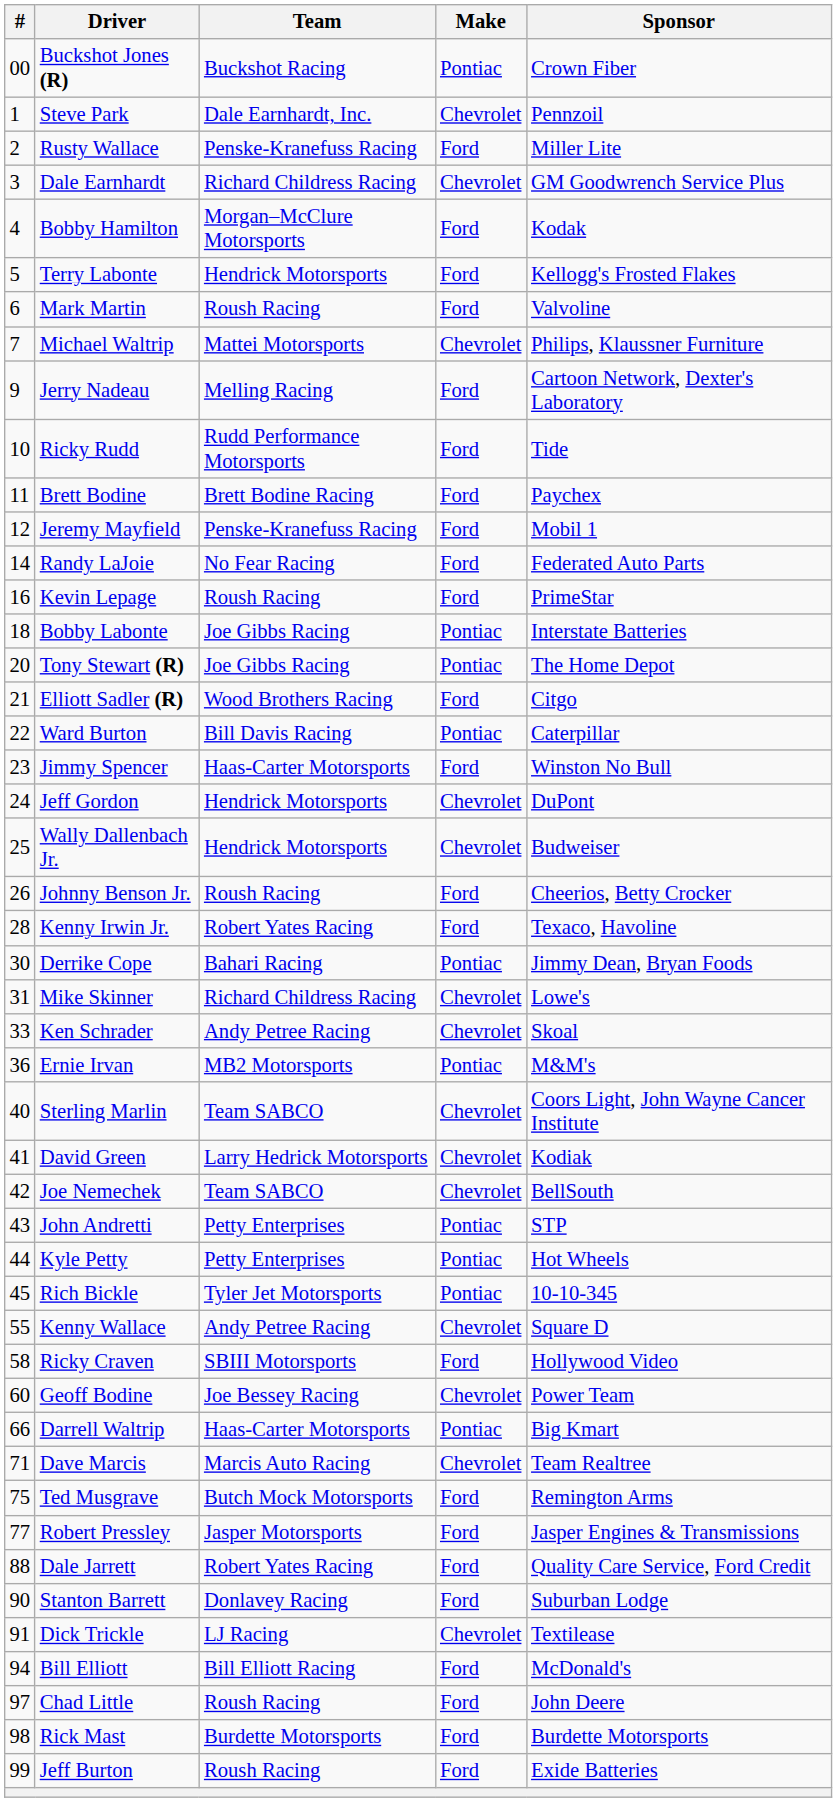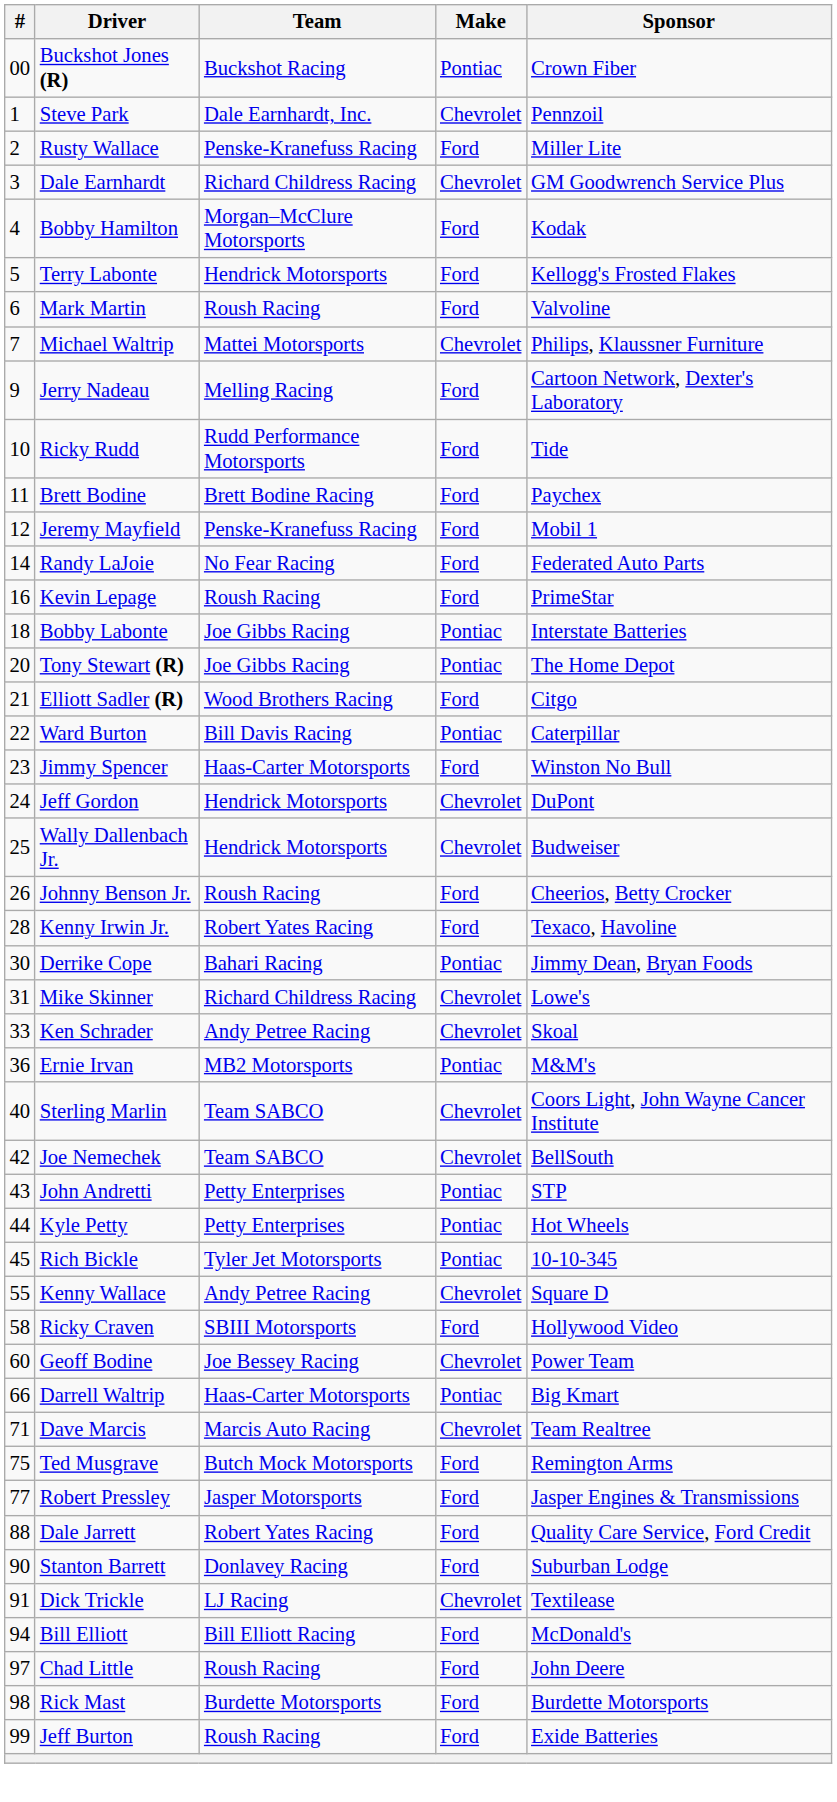- row: 41 | David Green | Larry Hedrick Motorsports | Chevrolet | Kodiak
